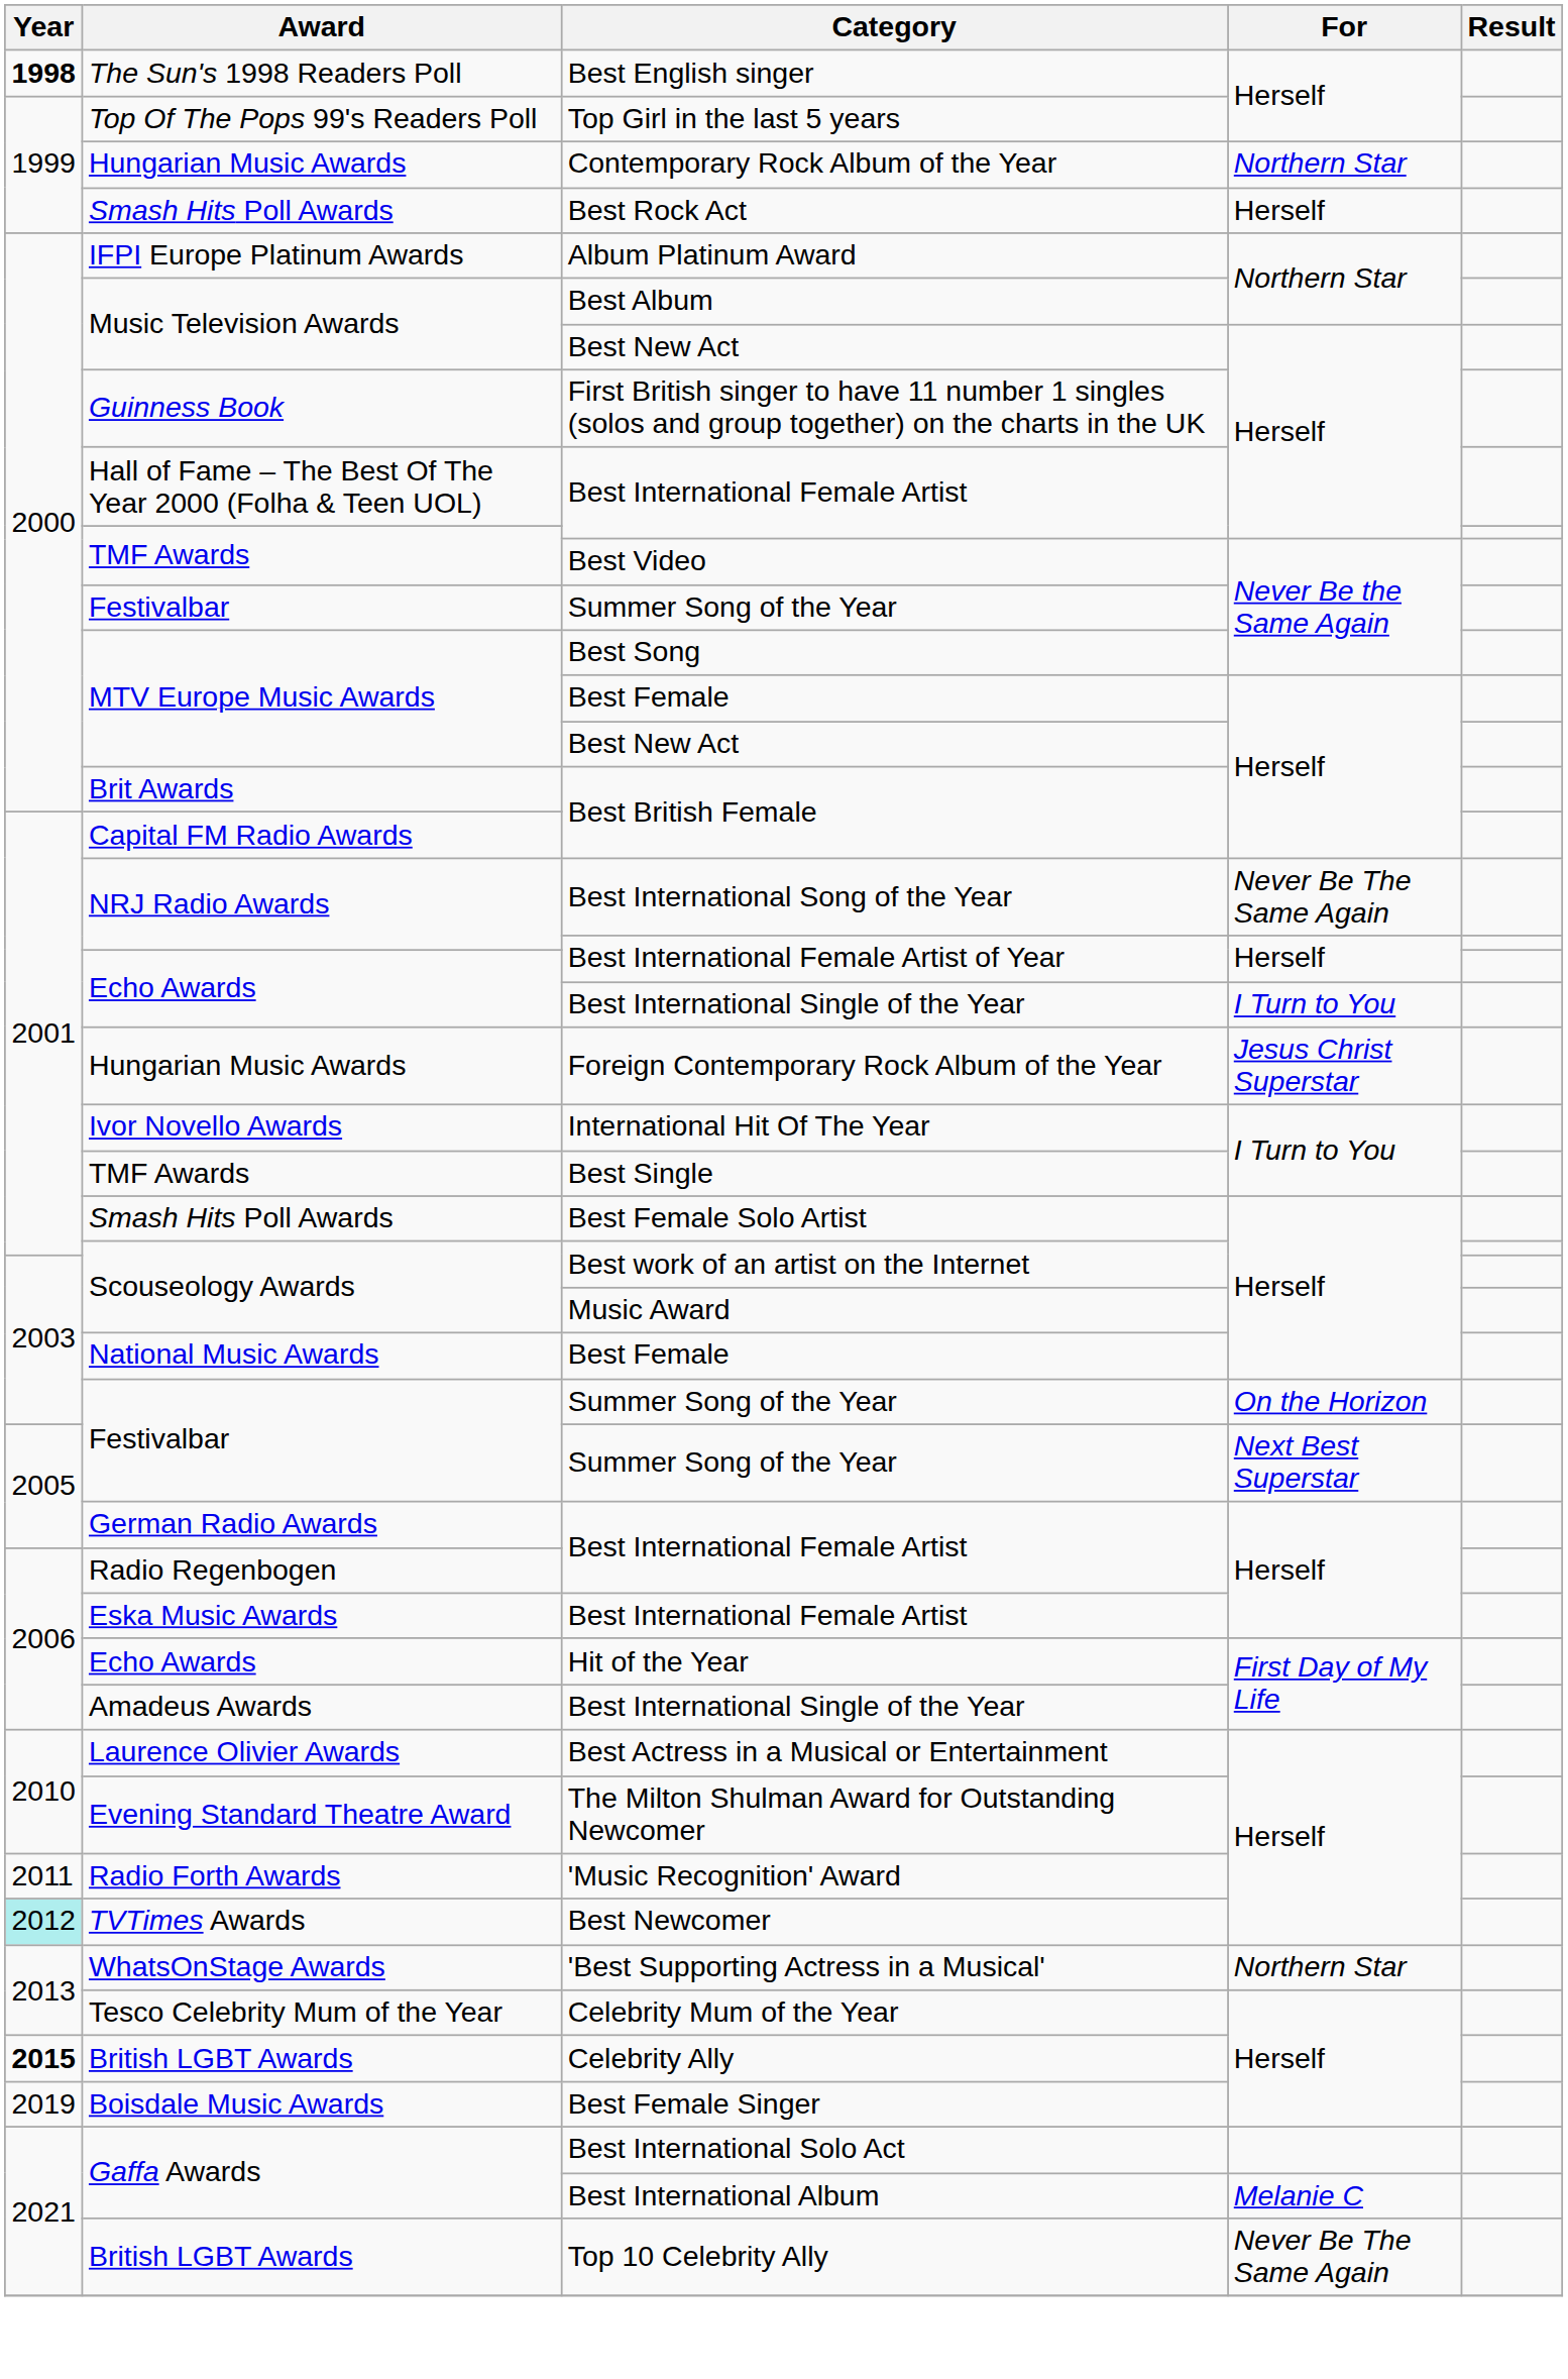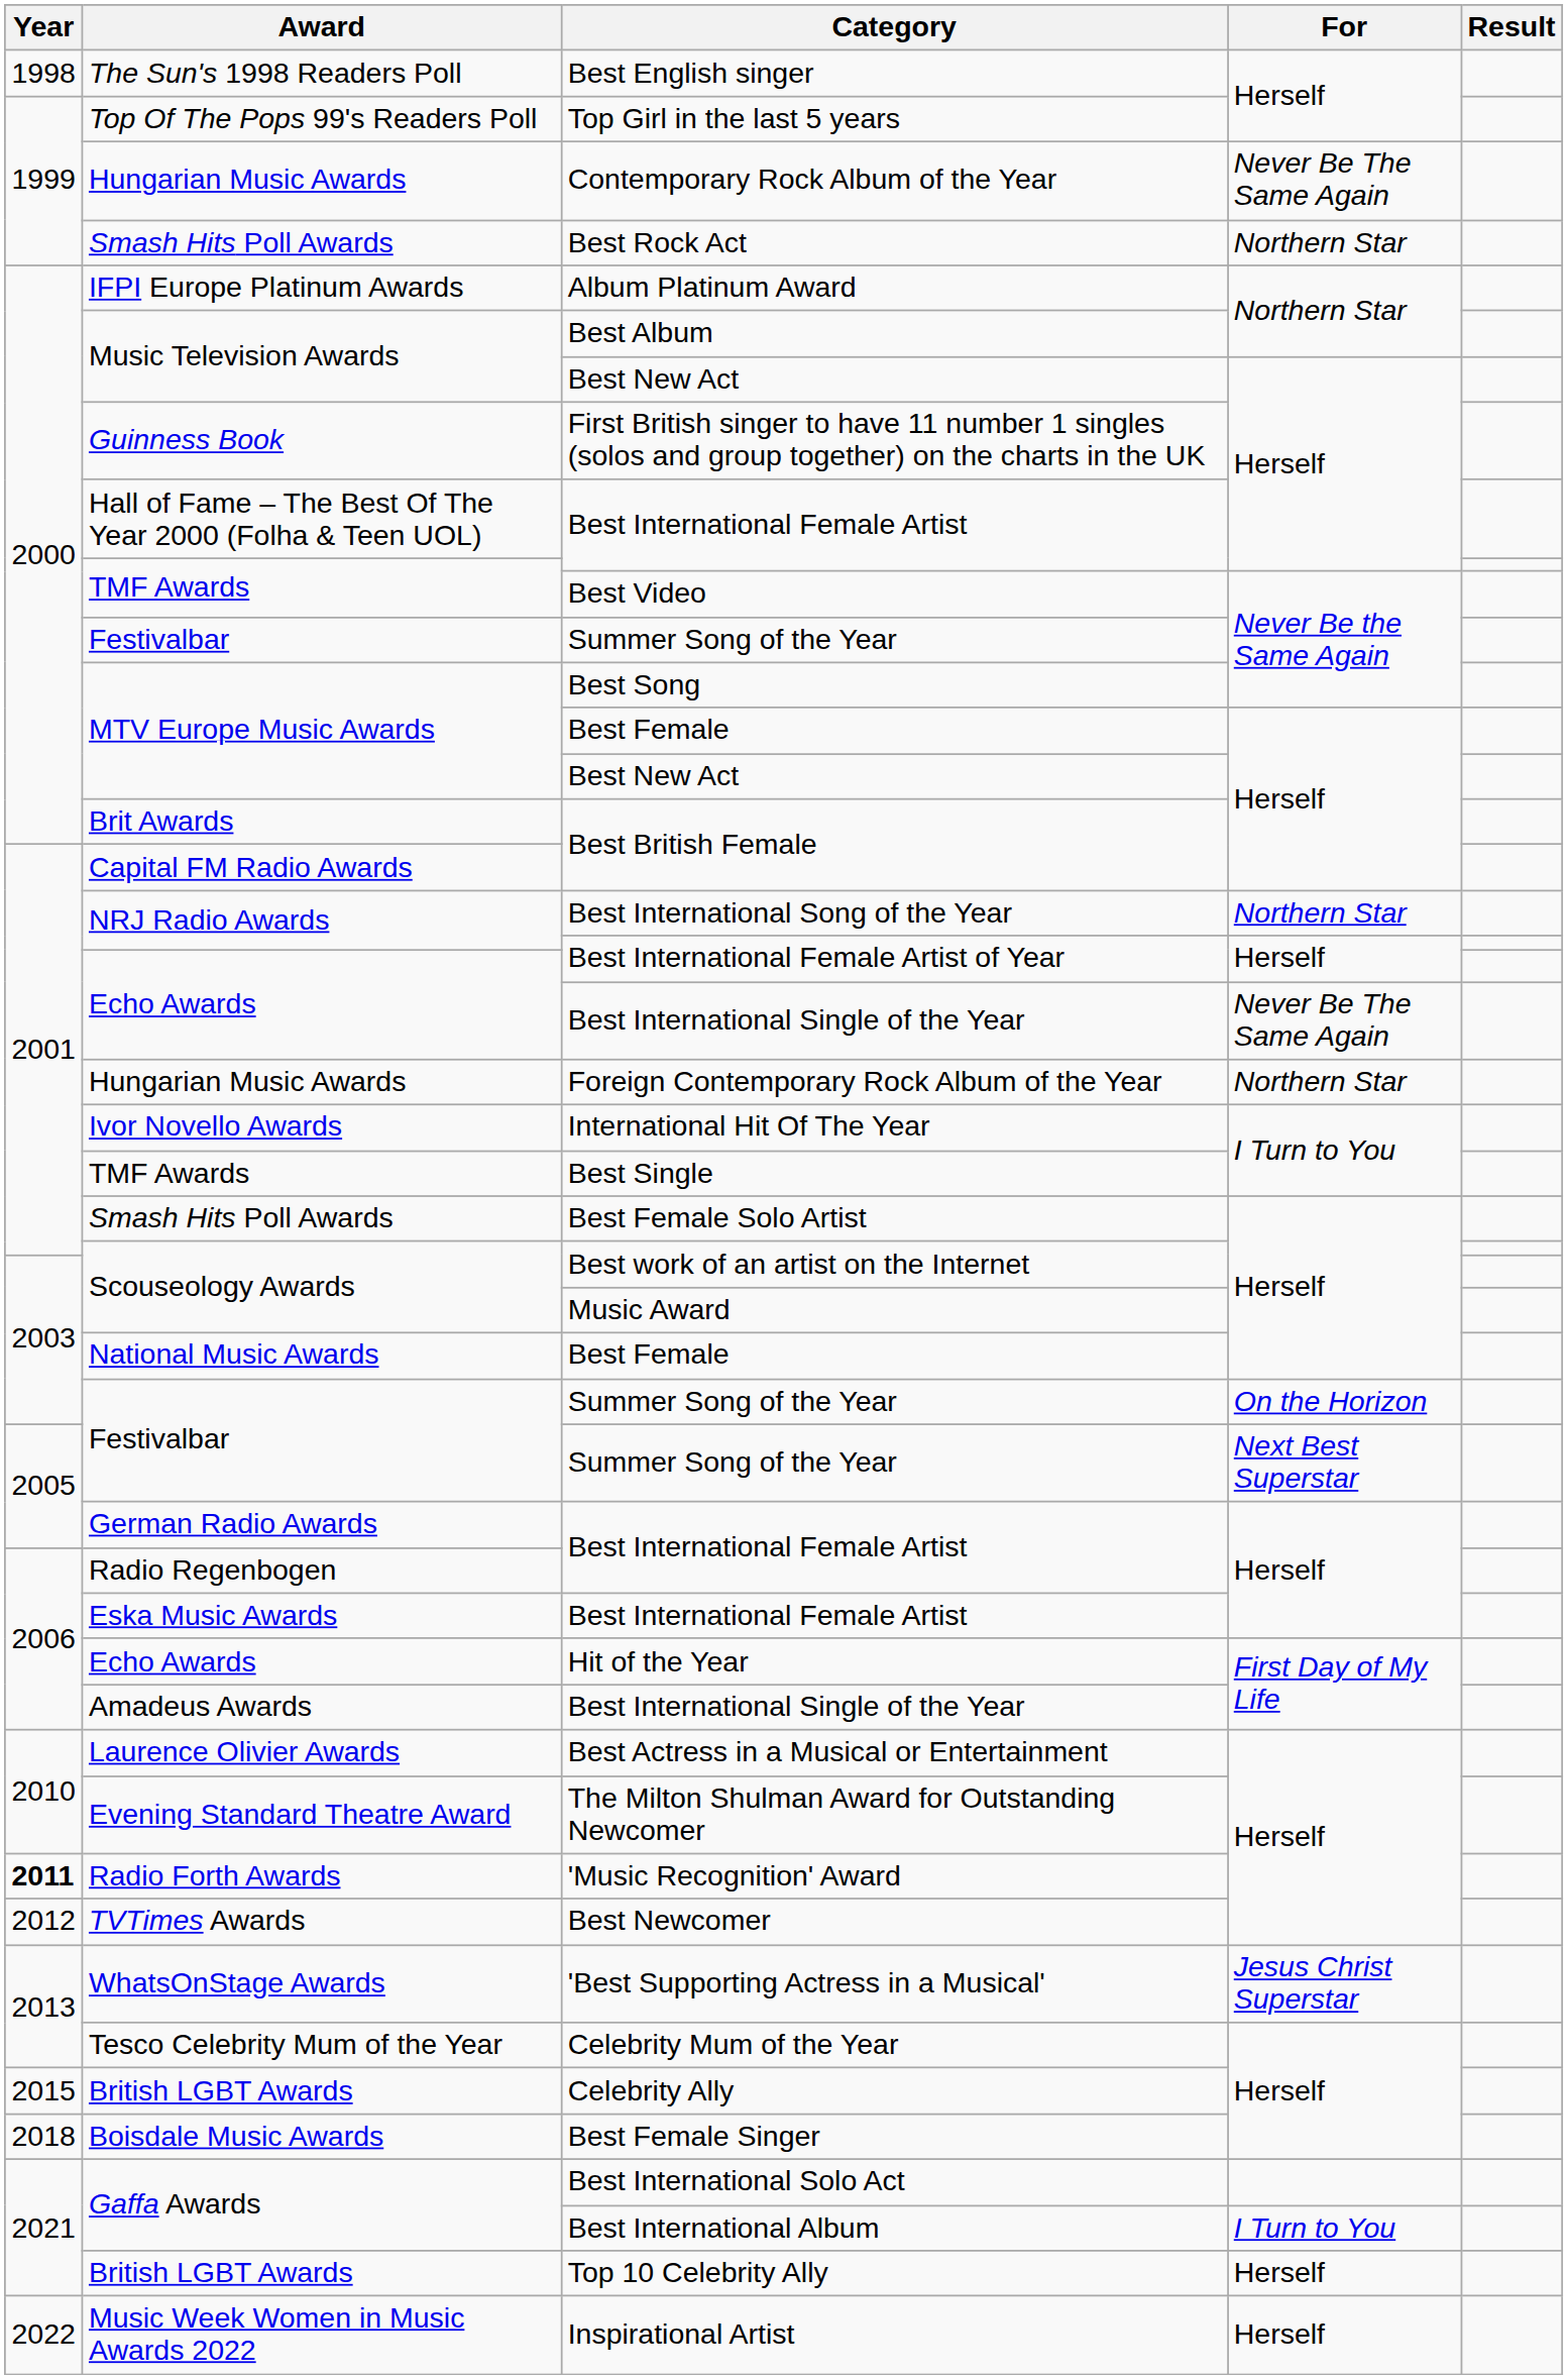Best English singer | Year: bold -> normal
Contemporary Rock Album of the Year | For: Northern Star -> Never Be The Same Again
Best Rock Act | For: Herself -> Northern Star
Best International Song of the Year | For: Never Be The Same Again -> Northern Star
Echo Awards / Best International Single of the Year | For: I Turn to You -> Never Be The Same Again
Foreign Contemporary Rock Album of the Year | For: Jesus Christ Superstar -> Northern Star
'Music Recognition' Award | Year: normal -> bold
Best Newcomer | Year: paleturquoise background -> no background
'Best Supporting Actress in a Musical' | For: Northern Star -> Jesus Christ Superstar
Celebrity Ally | Year: bold -> normal
Best Female Singer | Year: 2019 -> 2018
Best International Album | For: Melanie C -> I Turn to You
Top 10 Celebrity Ally | For: Never Be The Same Again -> Herself
+ row: 2022 | Music Week Women in Music Awards 2022 | Inspirational Artist | Herself
